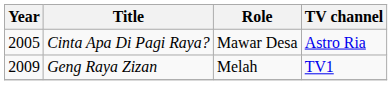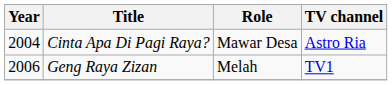Cinta Apa Di Pagi Raya? | Year: 2005 -> 2004
Geng Raya Zizan | Year: 2009 -> 2006
